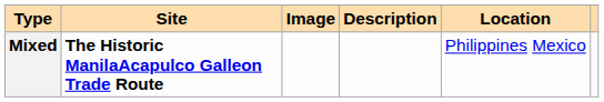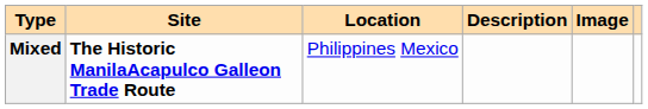columns swapped: Location <-> Image
